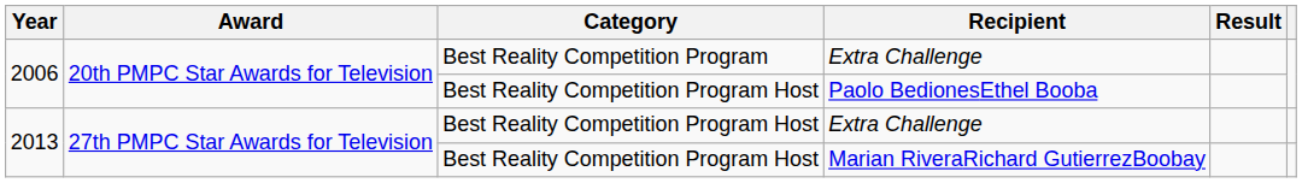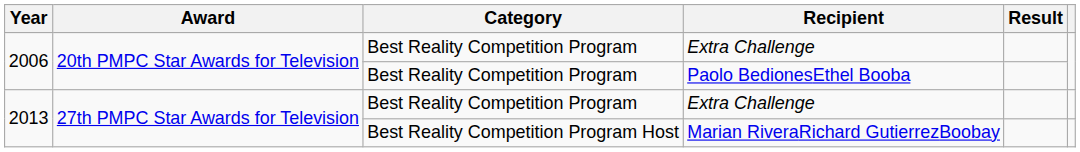Paolo BedionesEthel Booba | Category: Best Reality Competition Program Host -> Best Reality Competition Program
2013 / Extra Challenge | Category: Best Reality Competition Program Host -> Best Reality Competition Program
